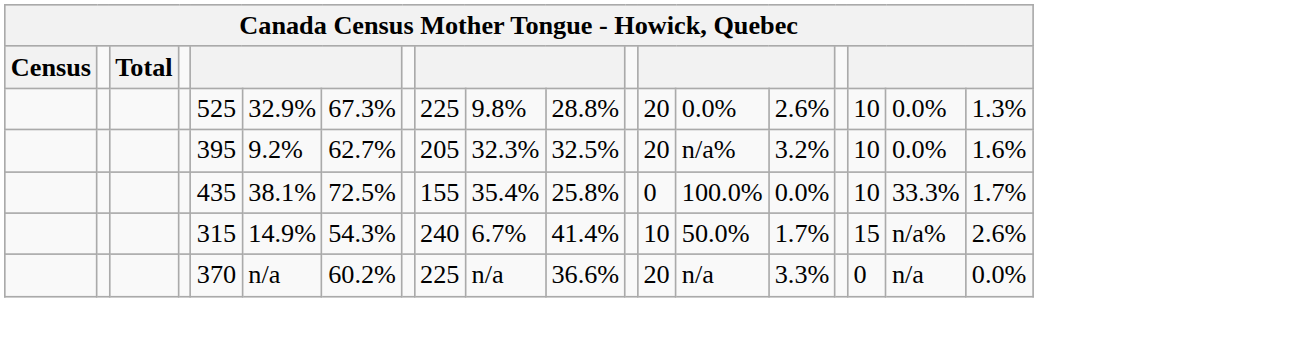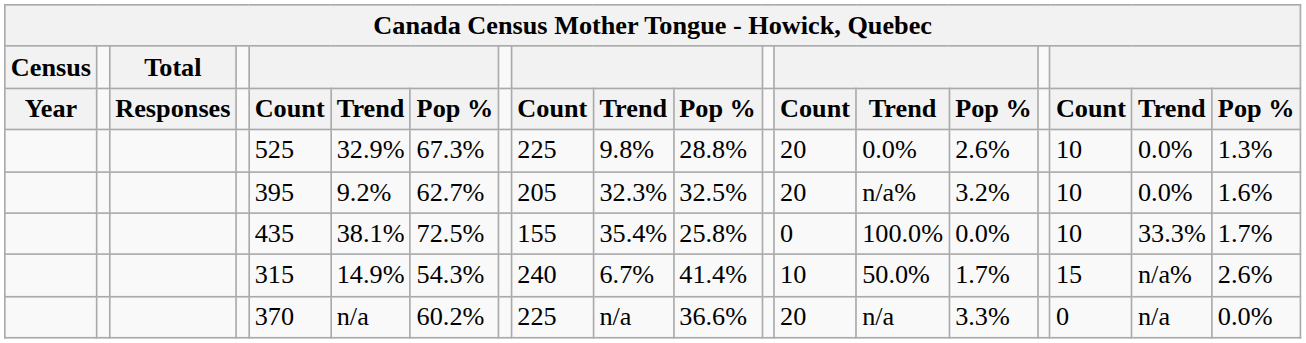+ row: Year | Responses | Count | Trend | Pop % | Count | Trend | Pop % | Count | Trend | Pop % | Count | Trend | Pop %
